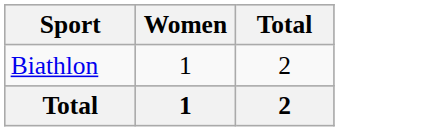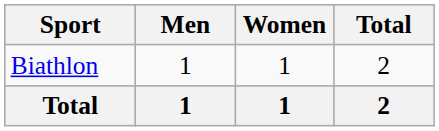+ column: Men | 1 | 1
